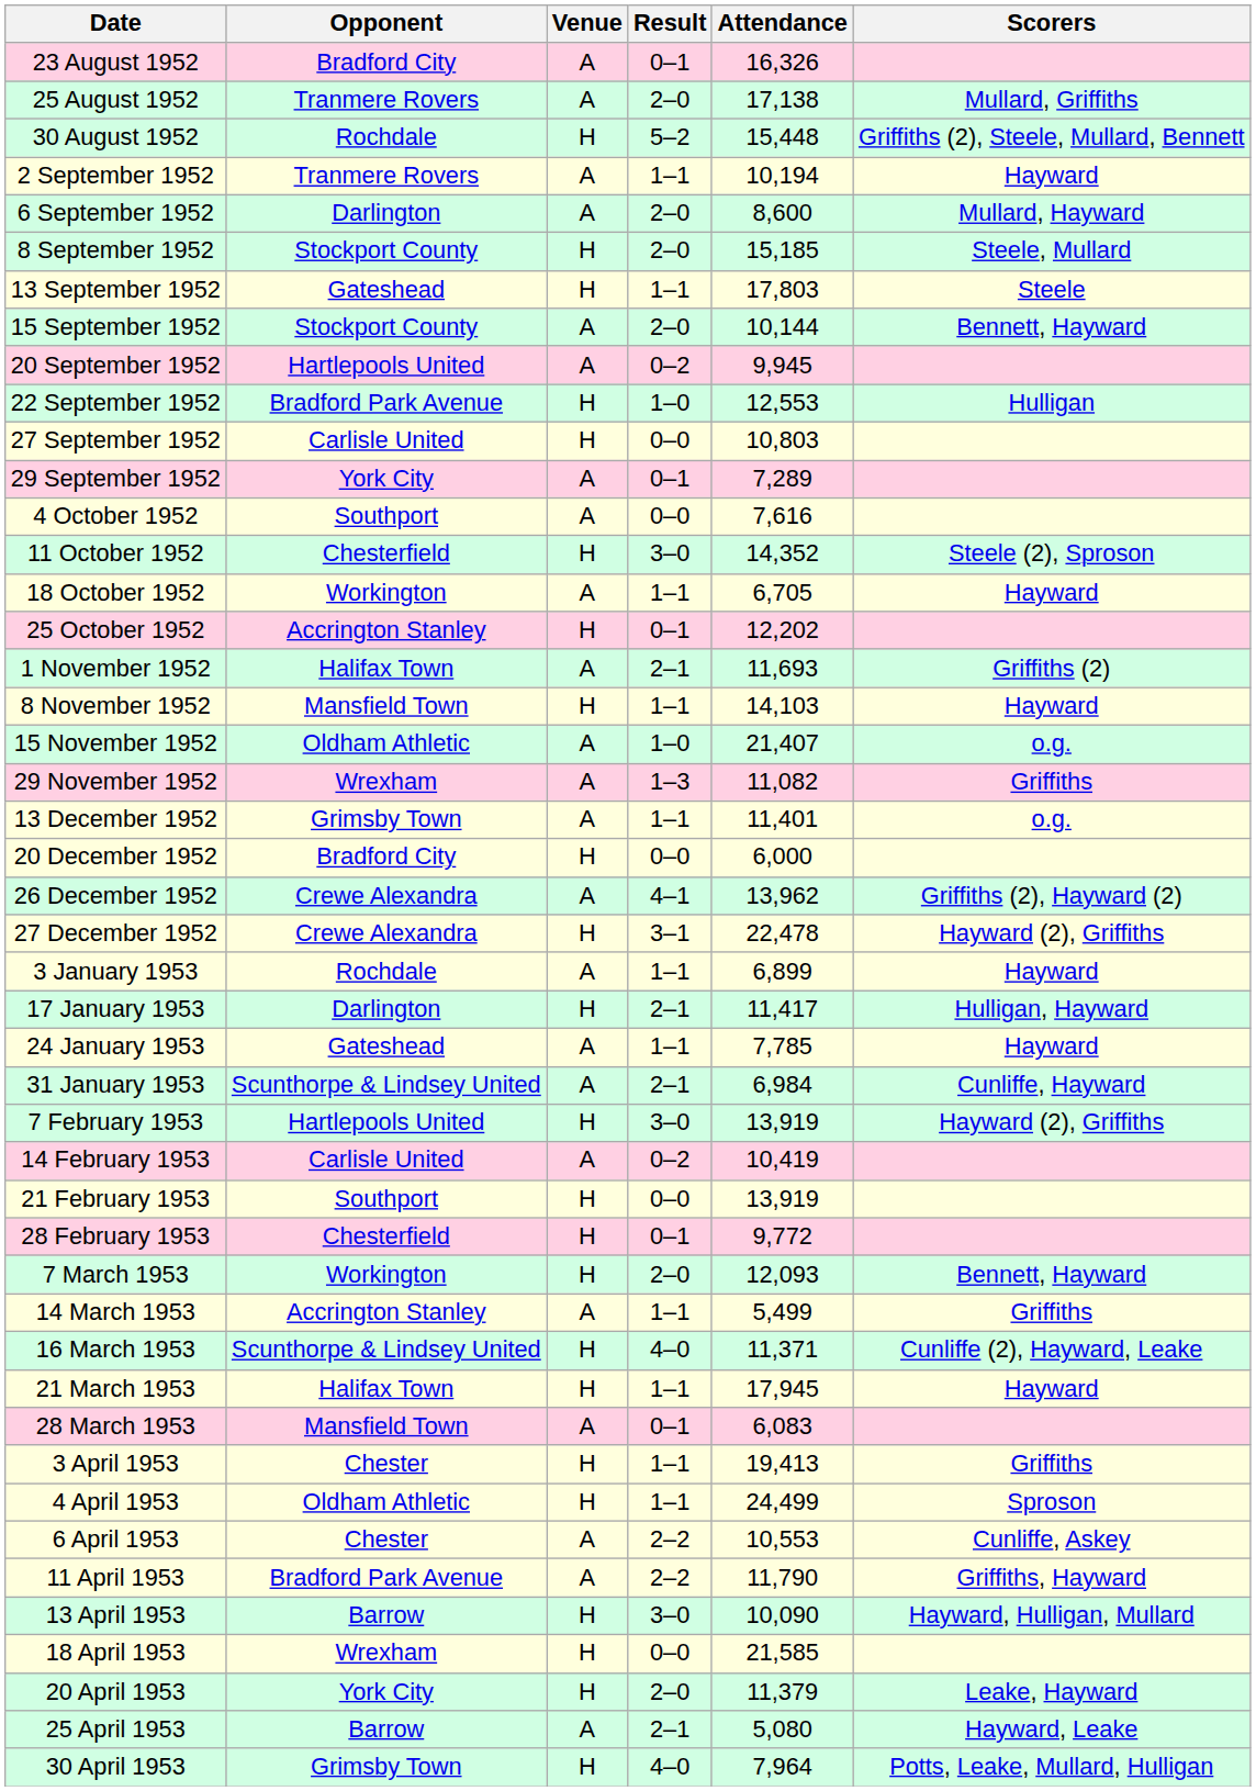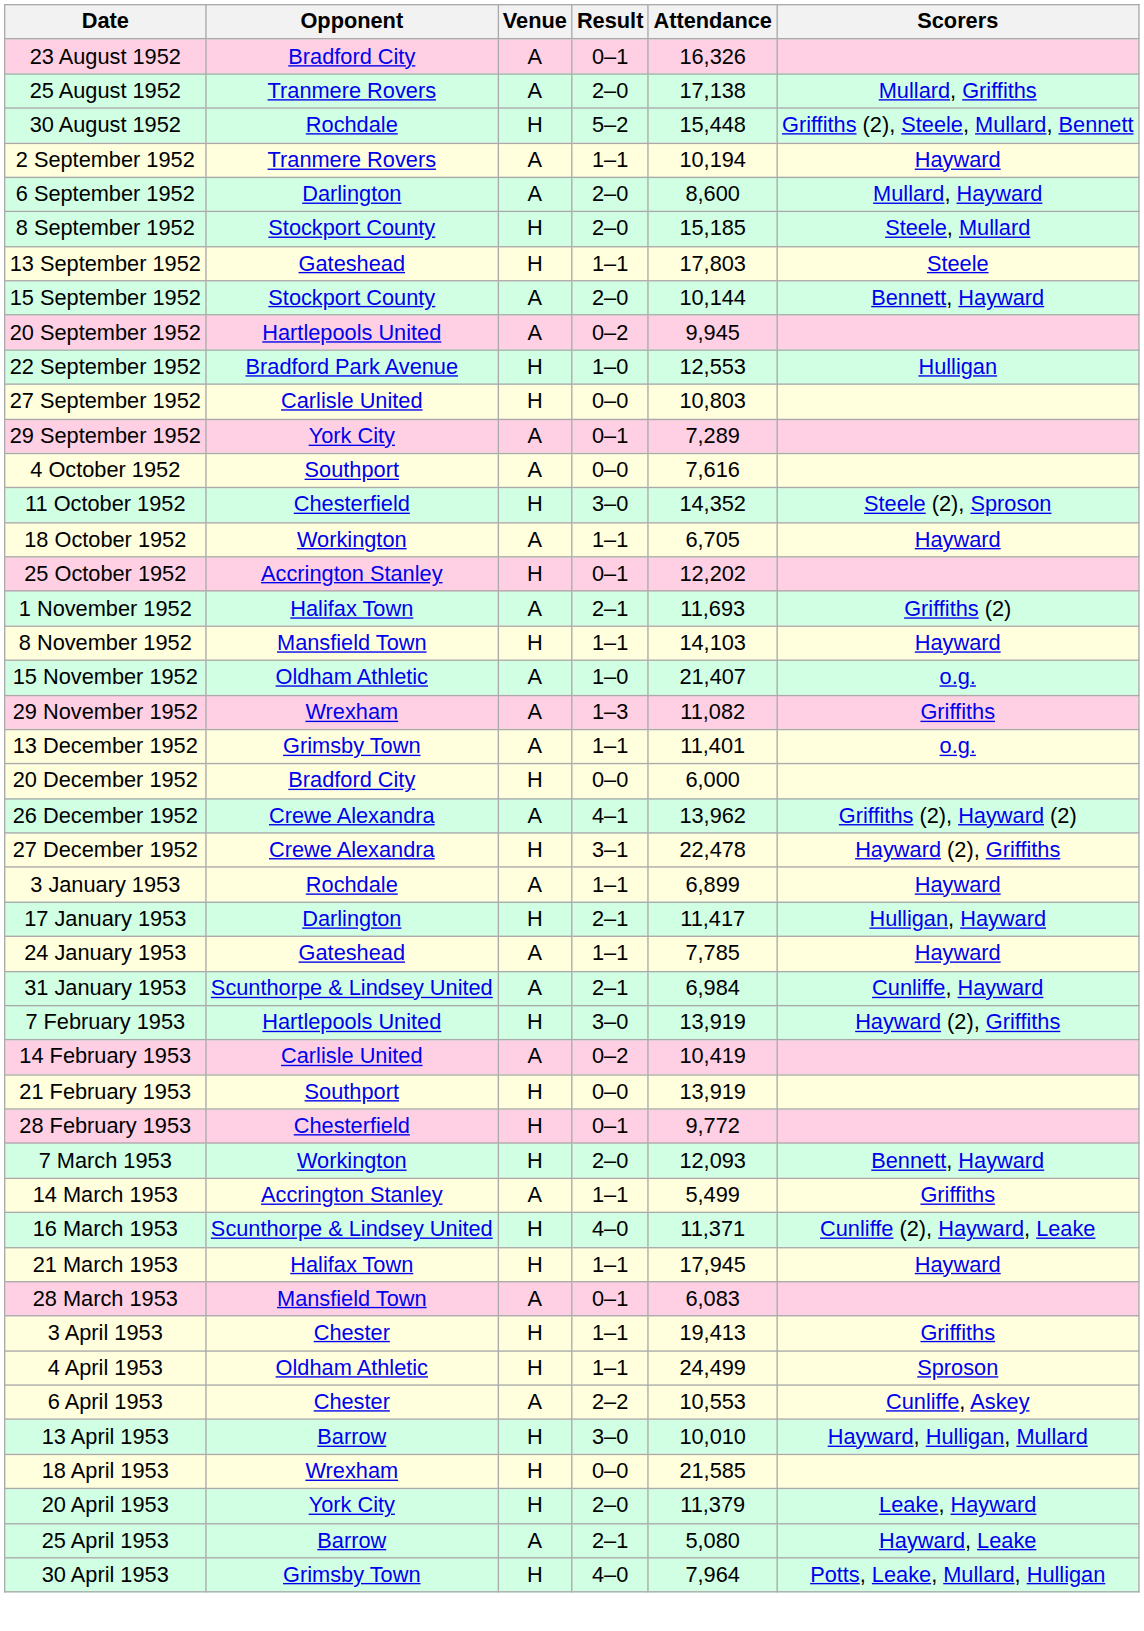- row: 11 April 1953 | Bradford Park Avenue | A | 2–2 | 11,790 | Griffiths, Hayward
13 April 1953 | Attendance: 10,090 -> 10,010
